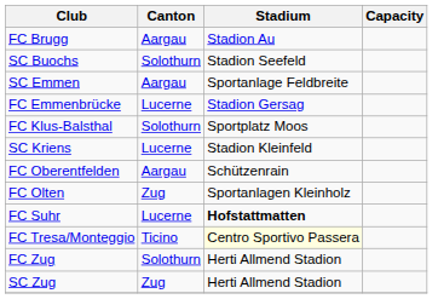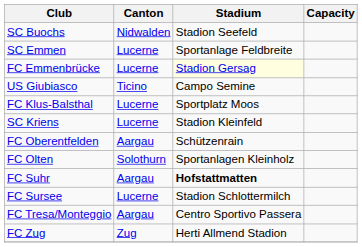- row: FC Brugg | Aargau | Stadion Au
SC Buochs | Canton: Solothurn -> Nidwalden
SC Emmen | Canton: Aargau -> Lucerne
FC Emmenbrücke | Stadium: no background -> lightyellow background
+ row: US Giubiasco | Ticino | Campo Semine
FC Klus-Balsthal | Canton: Solothurn -> Lucerne
FC Olten | Canton: Zug -> Solothurn
FC Suhr | Canton: Lucerne -> Aargau
+ row: FC Sursee | Lucerne | Stadion Schlottermilch
FC Tresa/Monteggio | Canton: Ticino -> Aargau
FC Tresa/Monteggio | Stadium: lightyellow background -> no background
FC Zug | Canton: Solothurn -> Zug
- row: SC Zug | Zug | Herti Allmend Stadion
